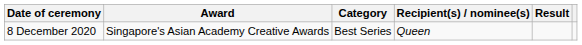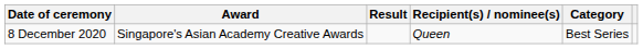columns swapped: Category <-> Result
